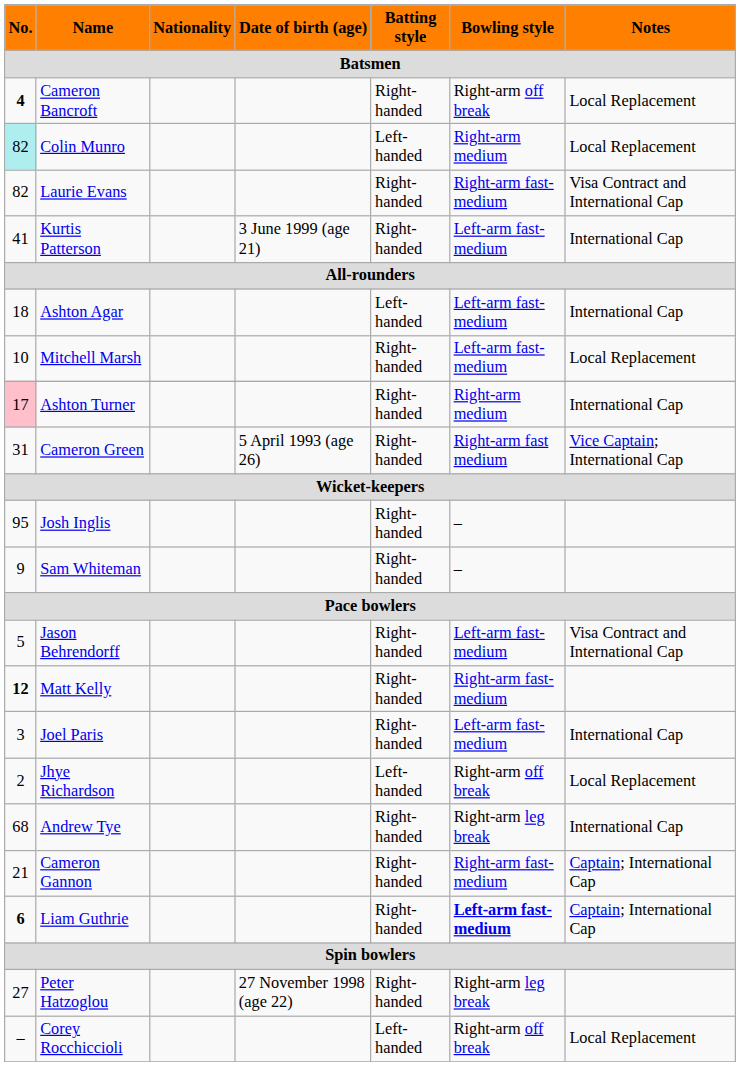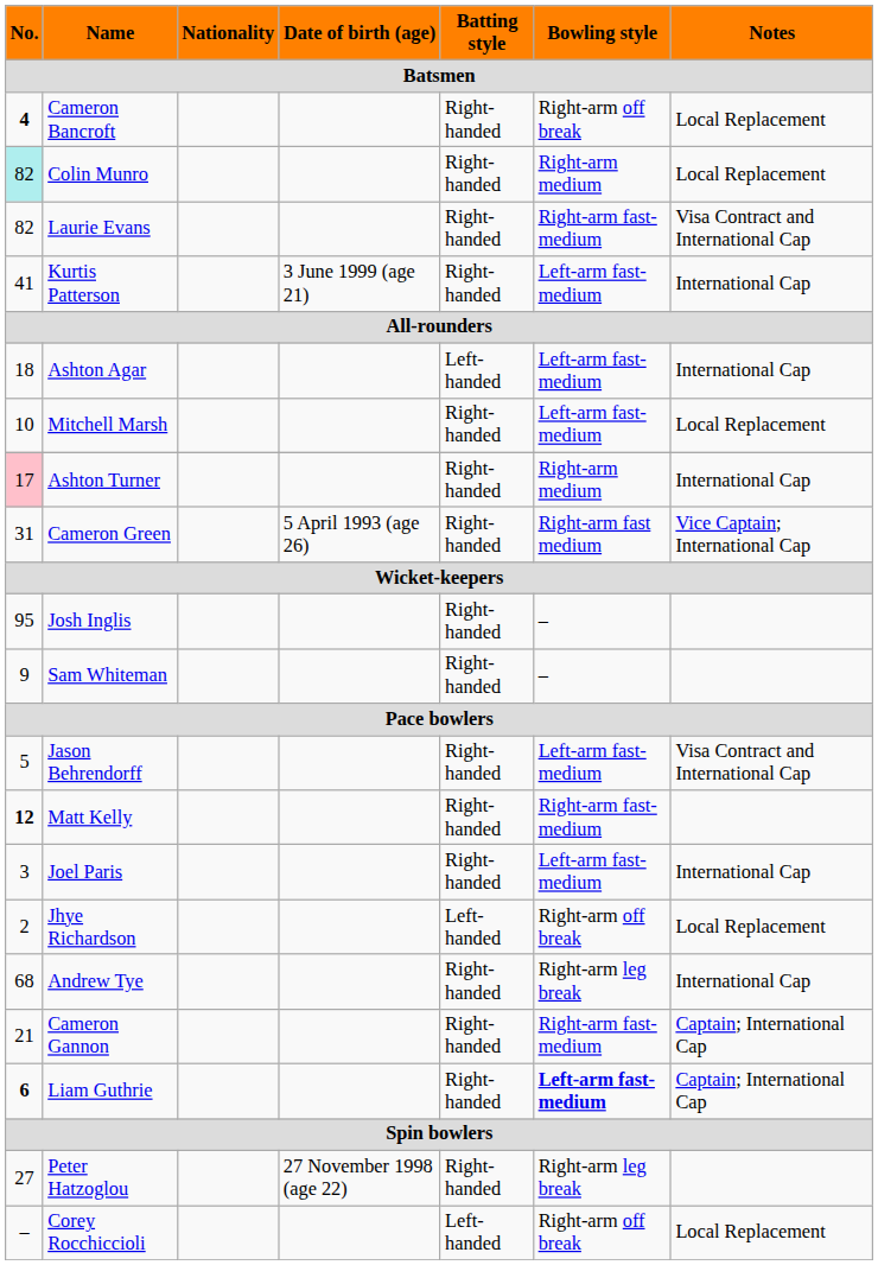Colin Munro | Batting style: Left-handed -> Right-handed
